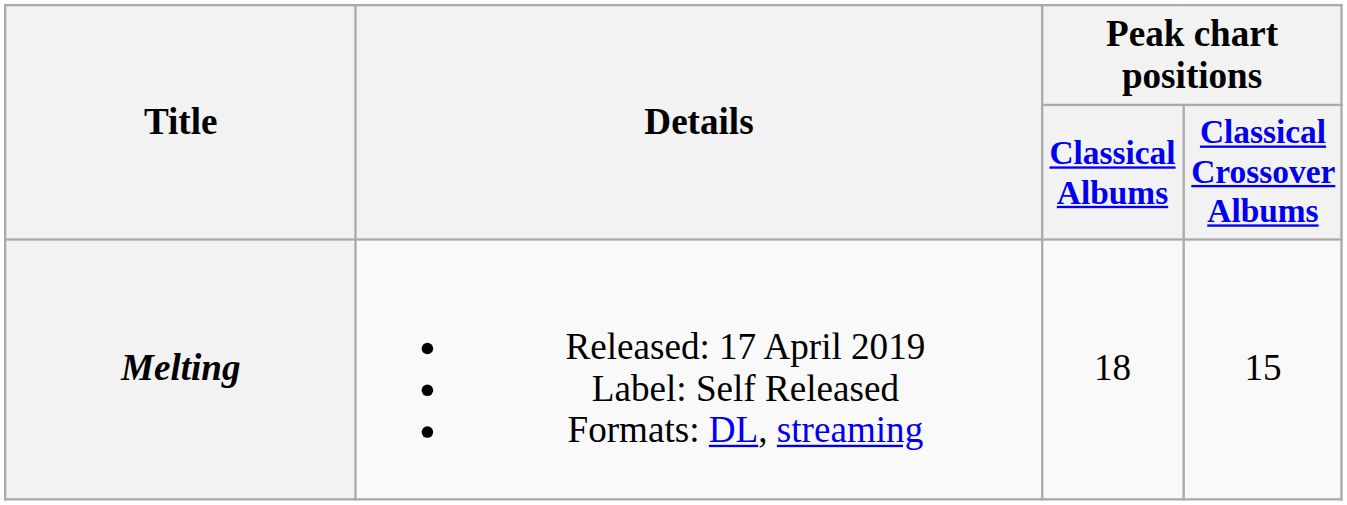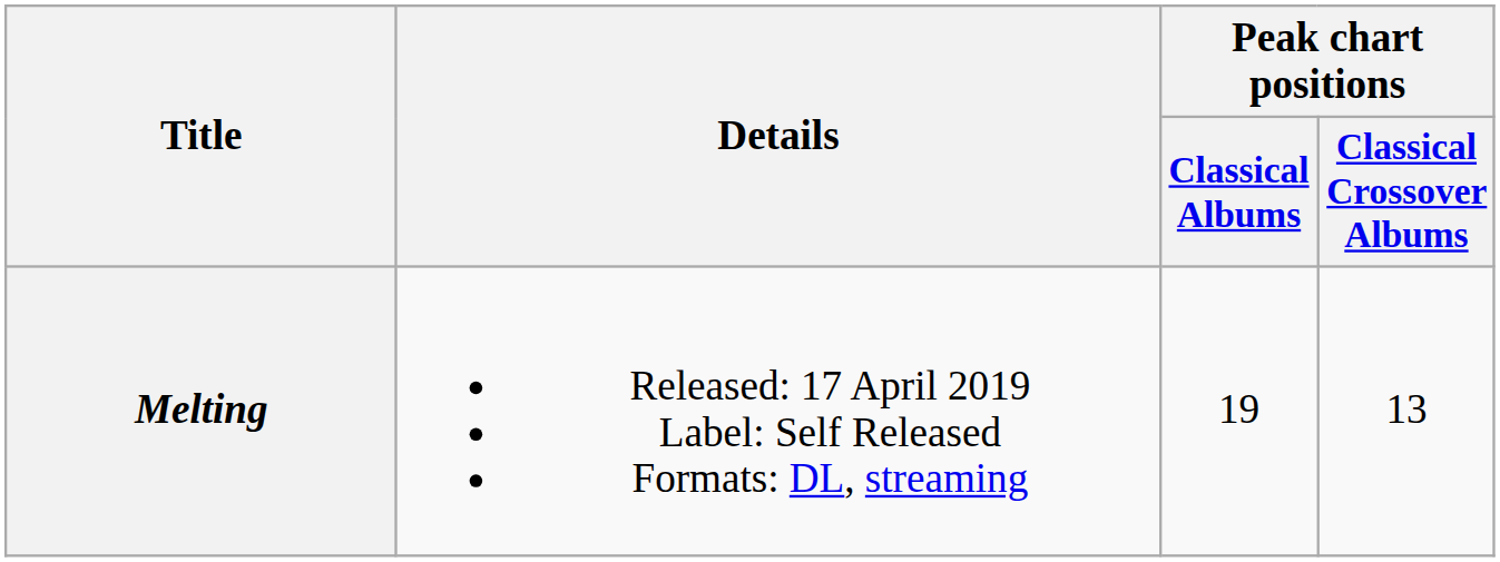Melting | Peak chart positions / Classical Albums: 18 -> 19
Melting | Peak chart positions / Classical Crossover Albums: 15 -> 13
